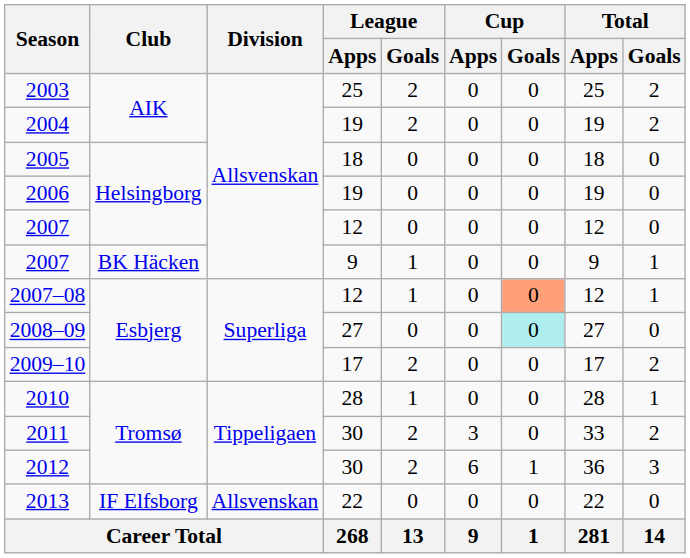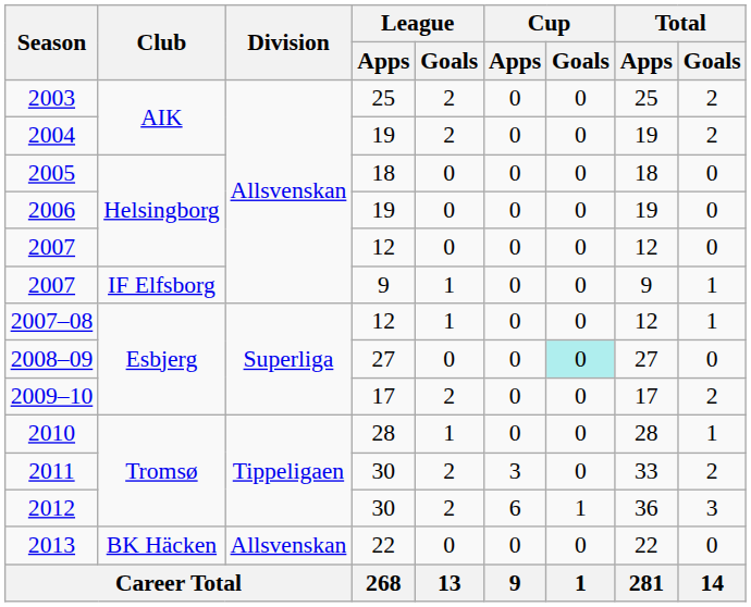2007 / 9 | Club: BK Häcken -> IF Elfsborg
2007–08 | Cup / Goals: lightsalmon background -> no background
2013 | Club: IF Elfsborg -> BK Häcken
